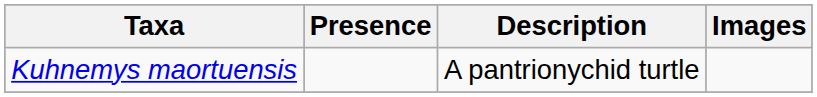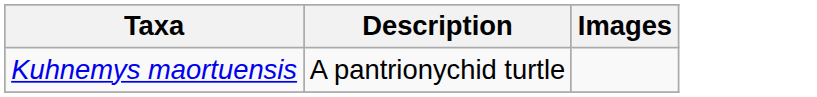- column: Presence
